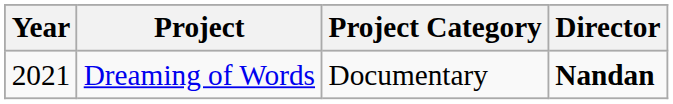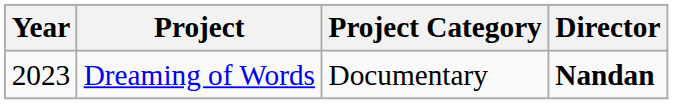Dreaming of Words | Year: 2021 -> 2023
